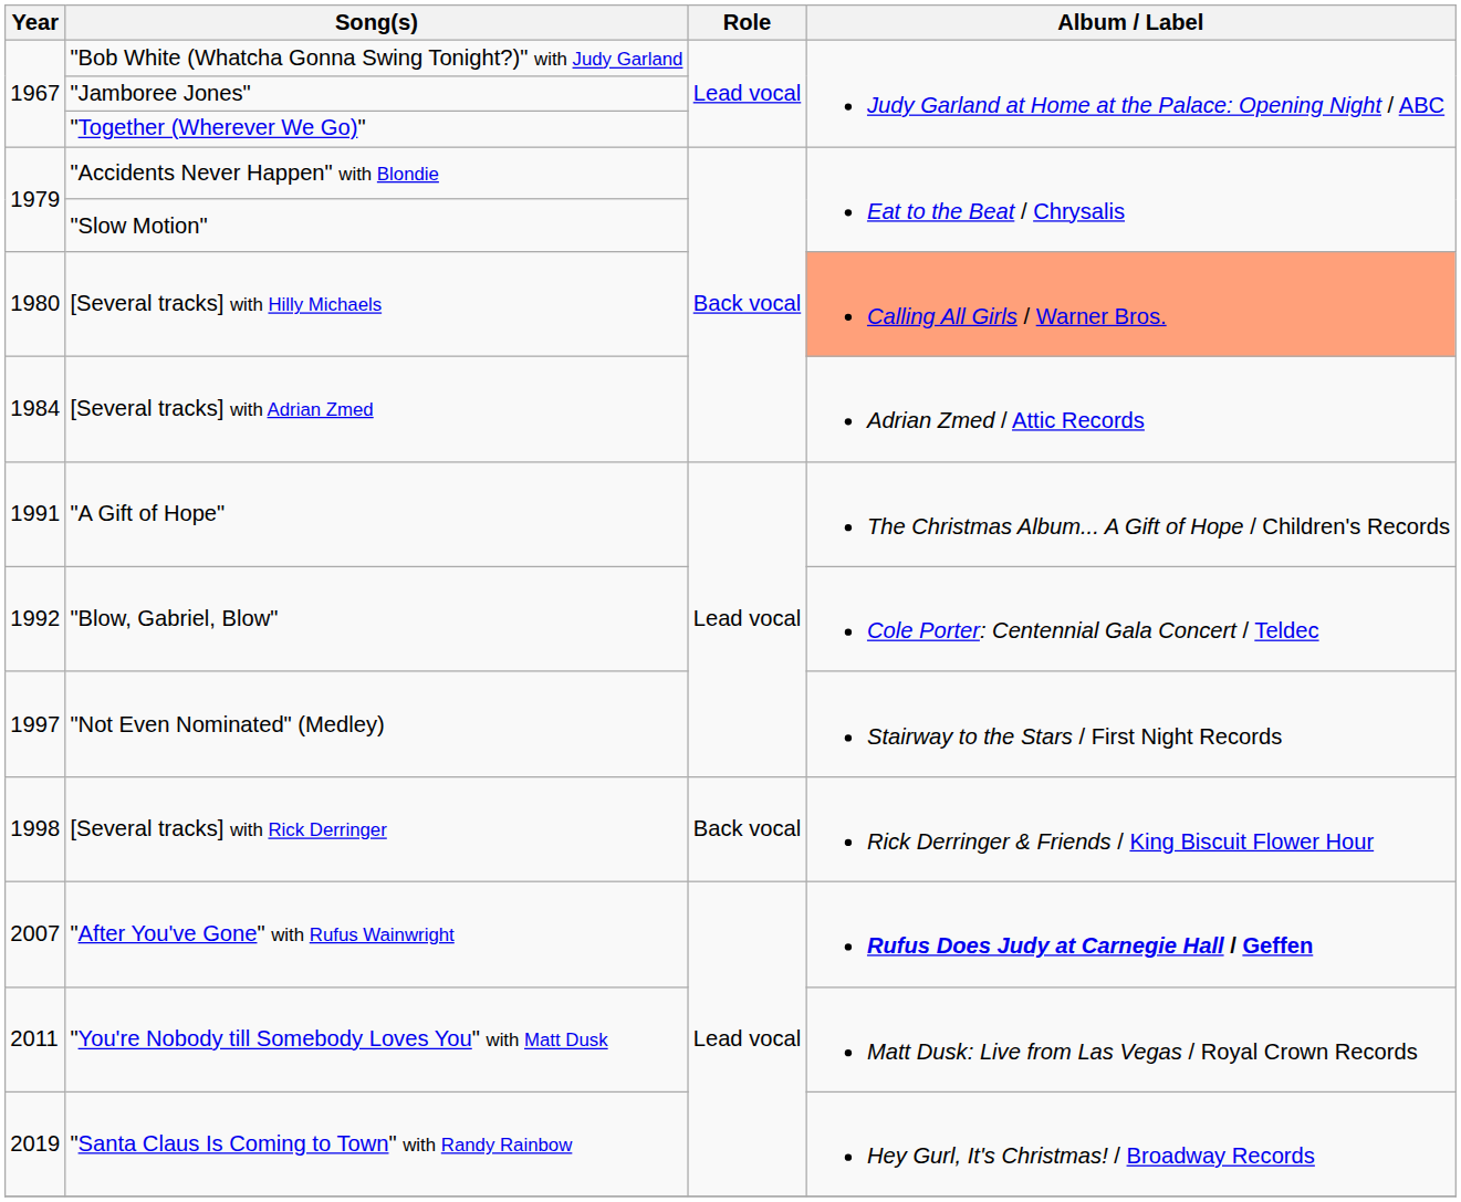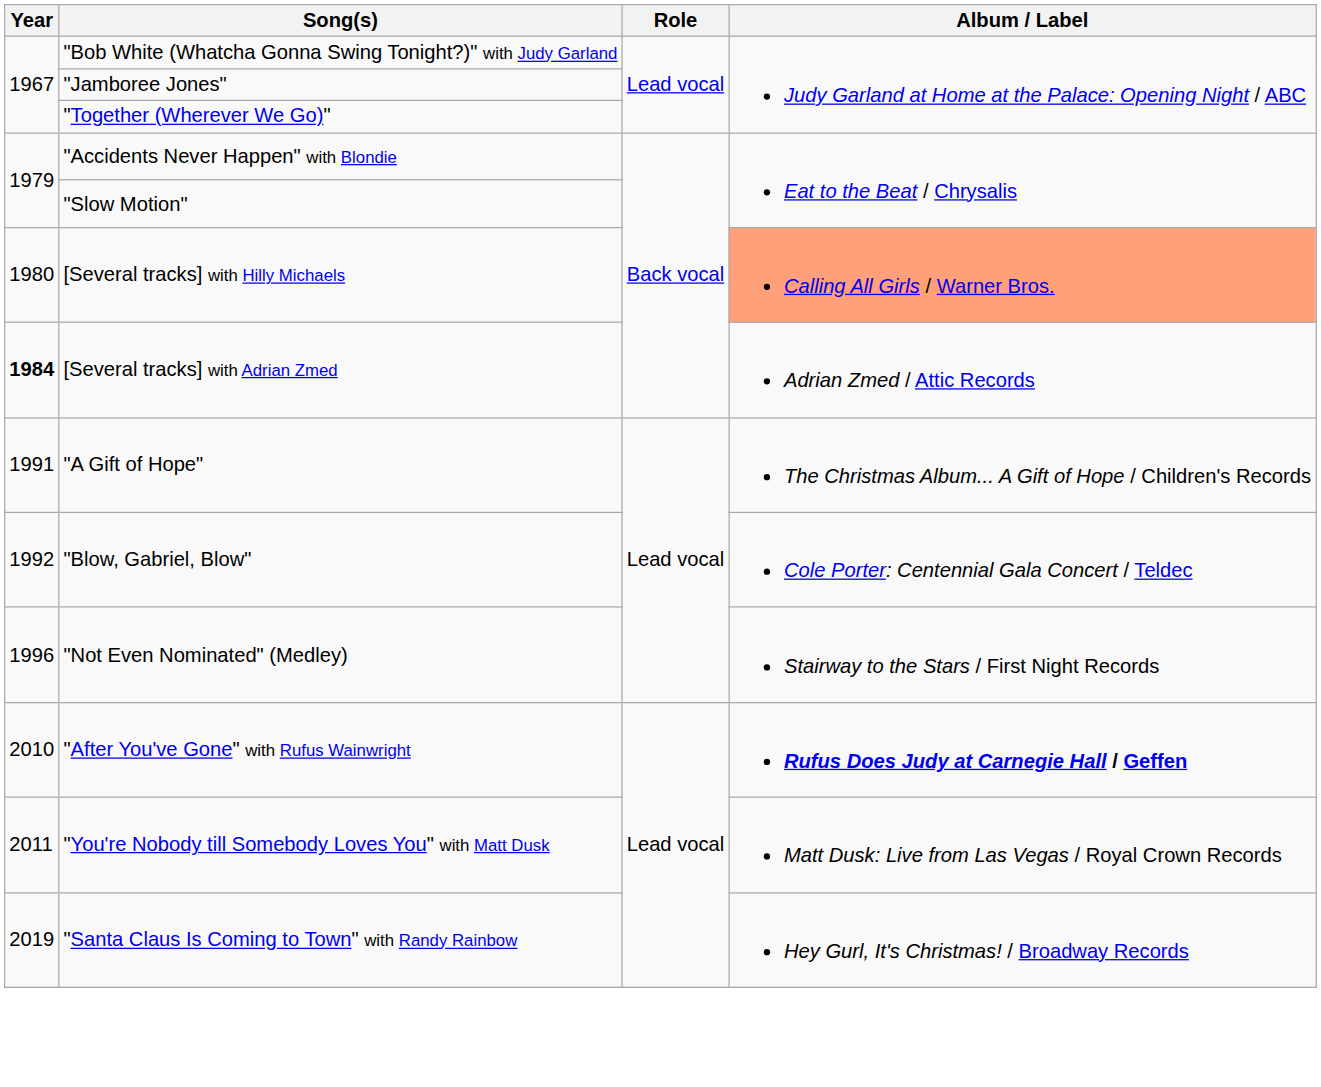[Several tracks] with Adrian Zmed | Year: normal -> bold
"Not Even Nominated" (Medley) | Year: 1997 -> 1996
- row: 1998 | [Several tracks] with Rick Derringer | Back vocal | Rick Derringer & Friends / King Biscuit Flower Hour
"After You've Gone" with Rufus Wainwright | Year: 2007 -> 2010
